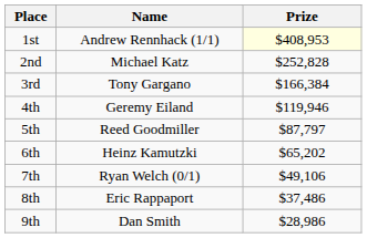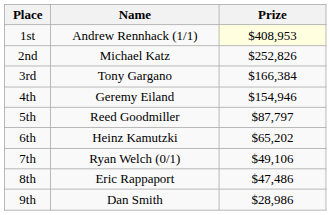2nd | Prize: $252,828 -> $252,826
4th | Prize: $119,946 -> $154,946
8th | Prize: $37,486 -> $47,486
